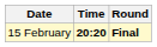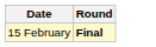- column: Time | 20:20
